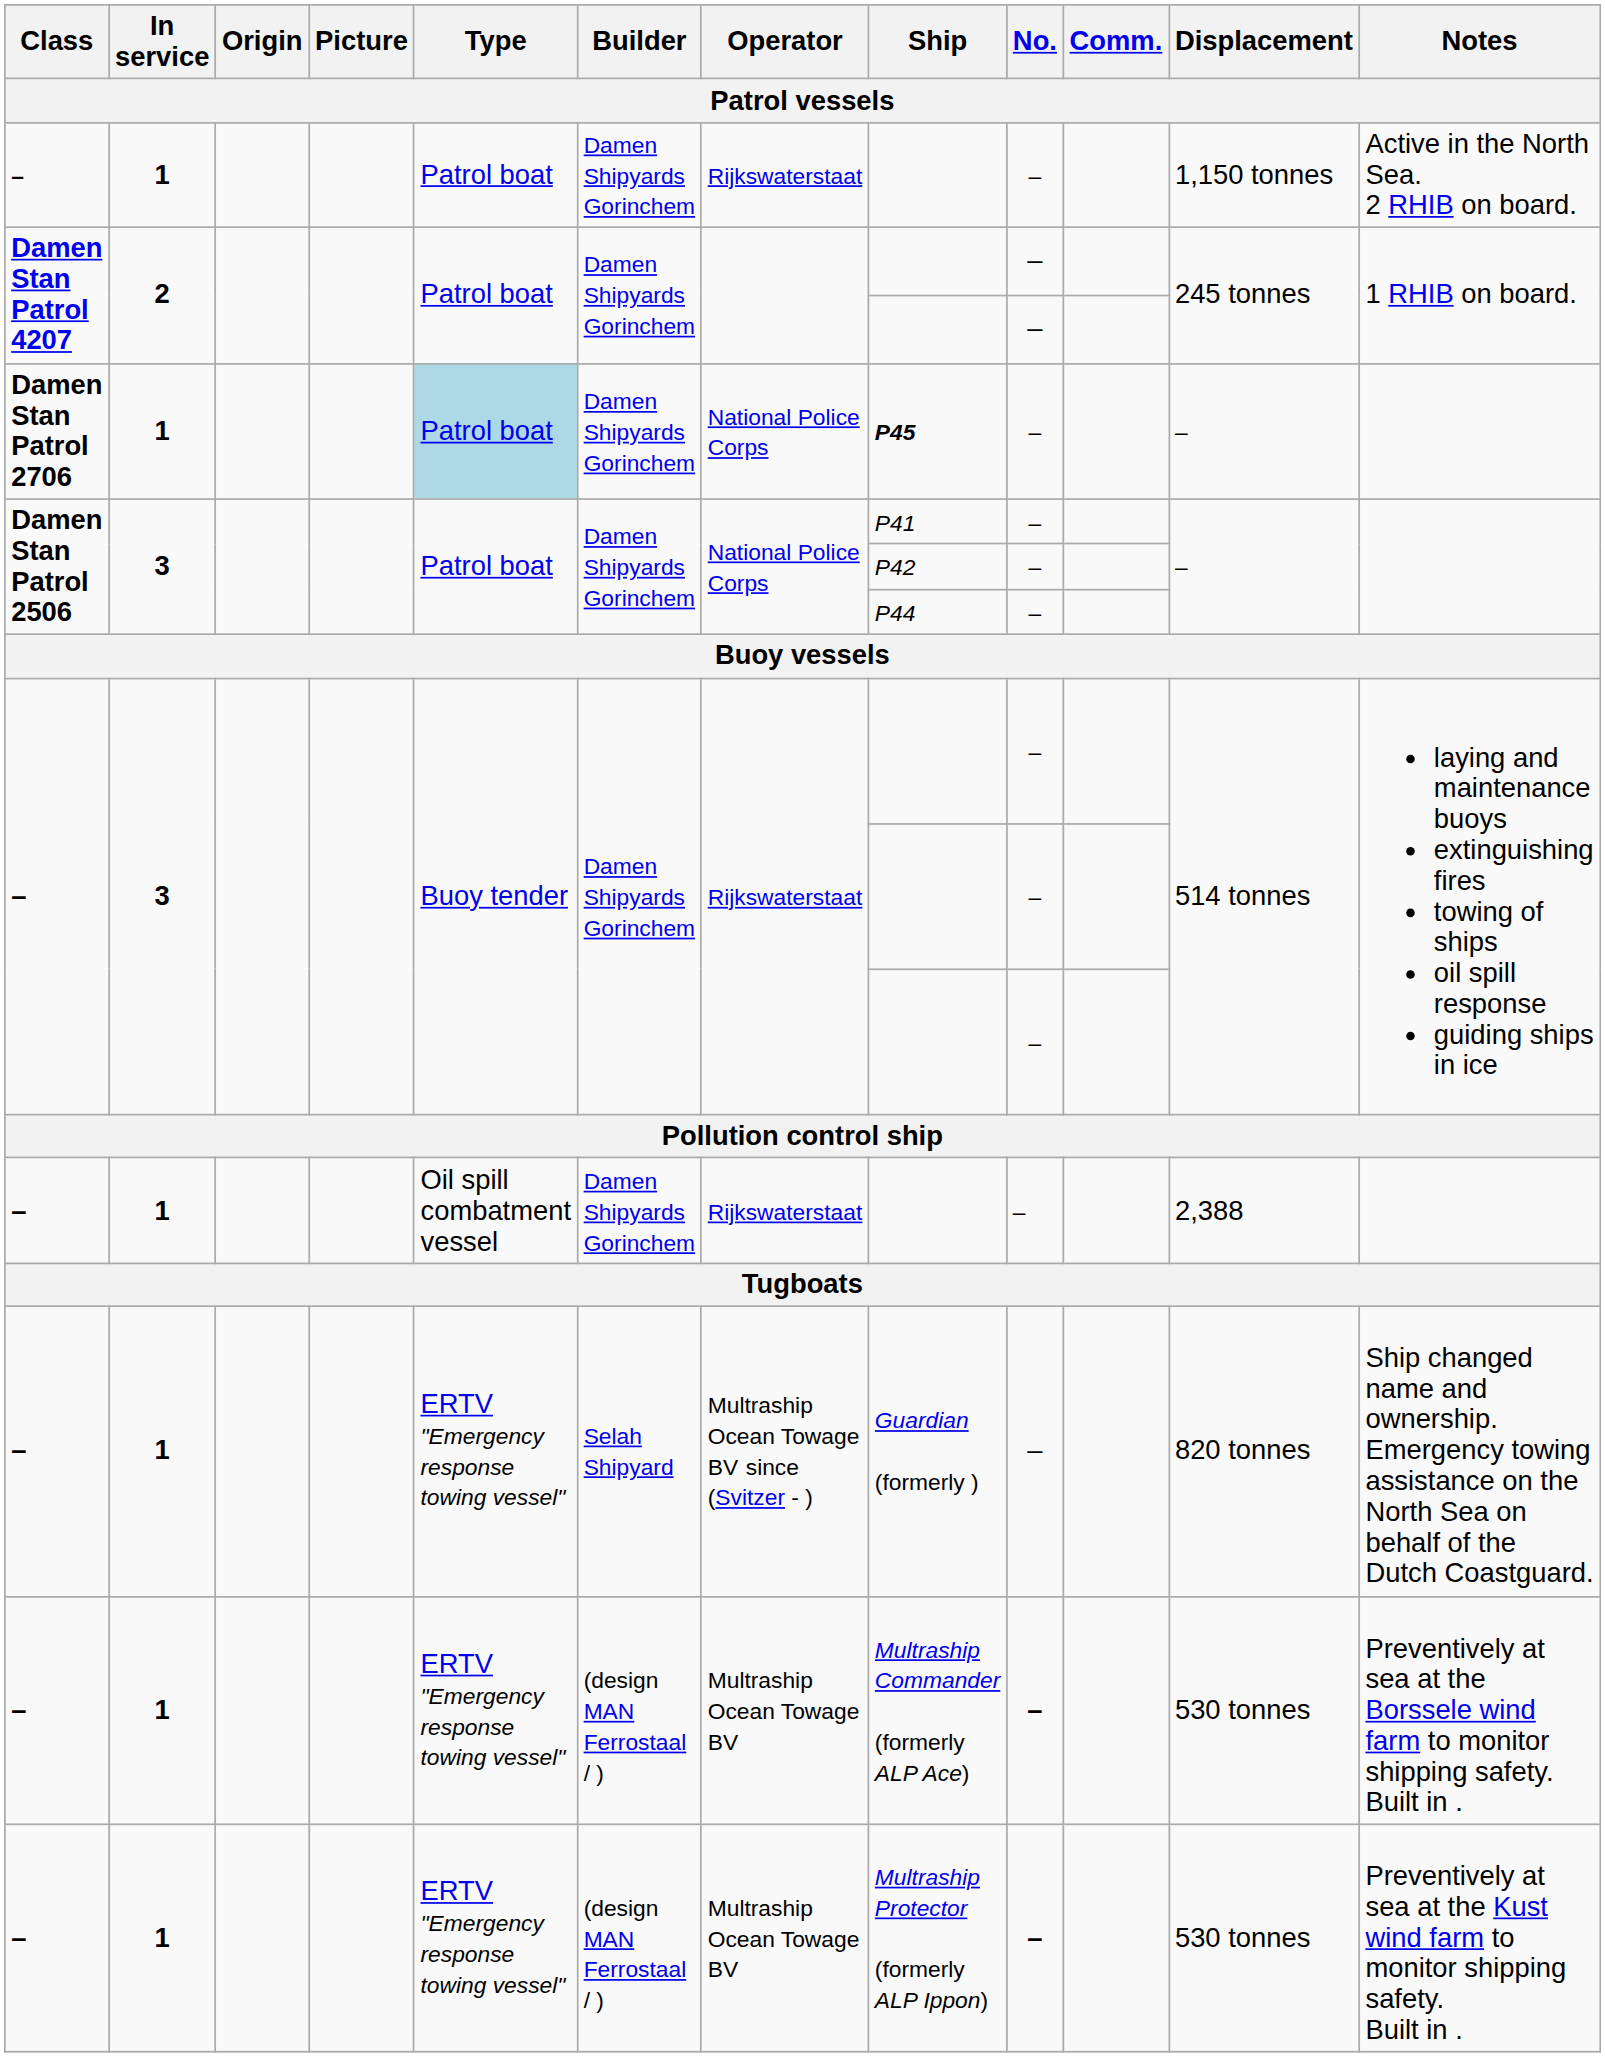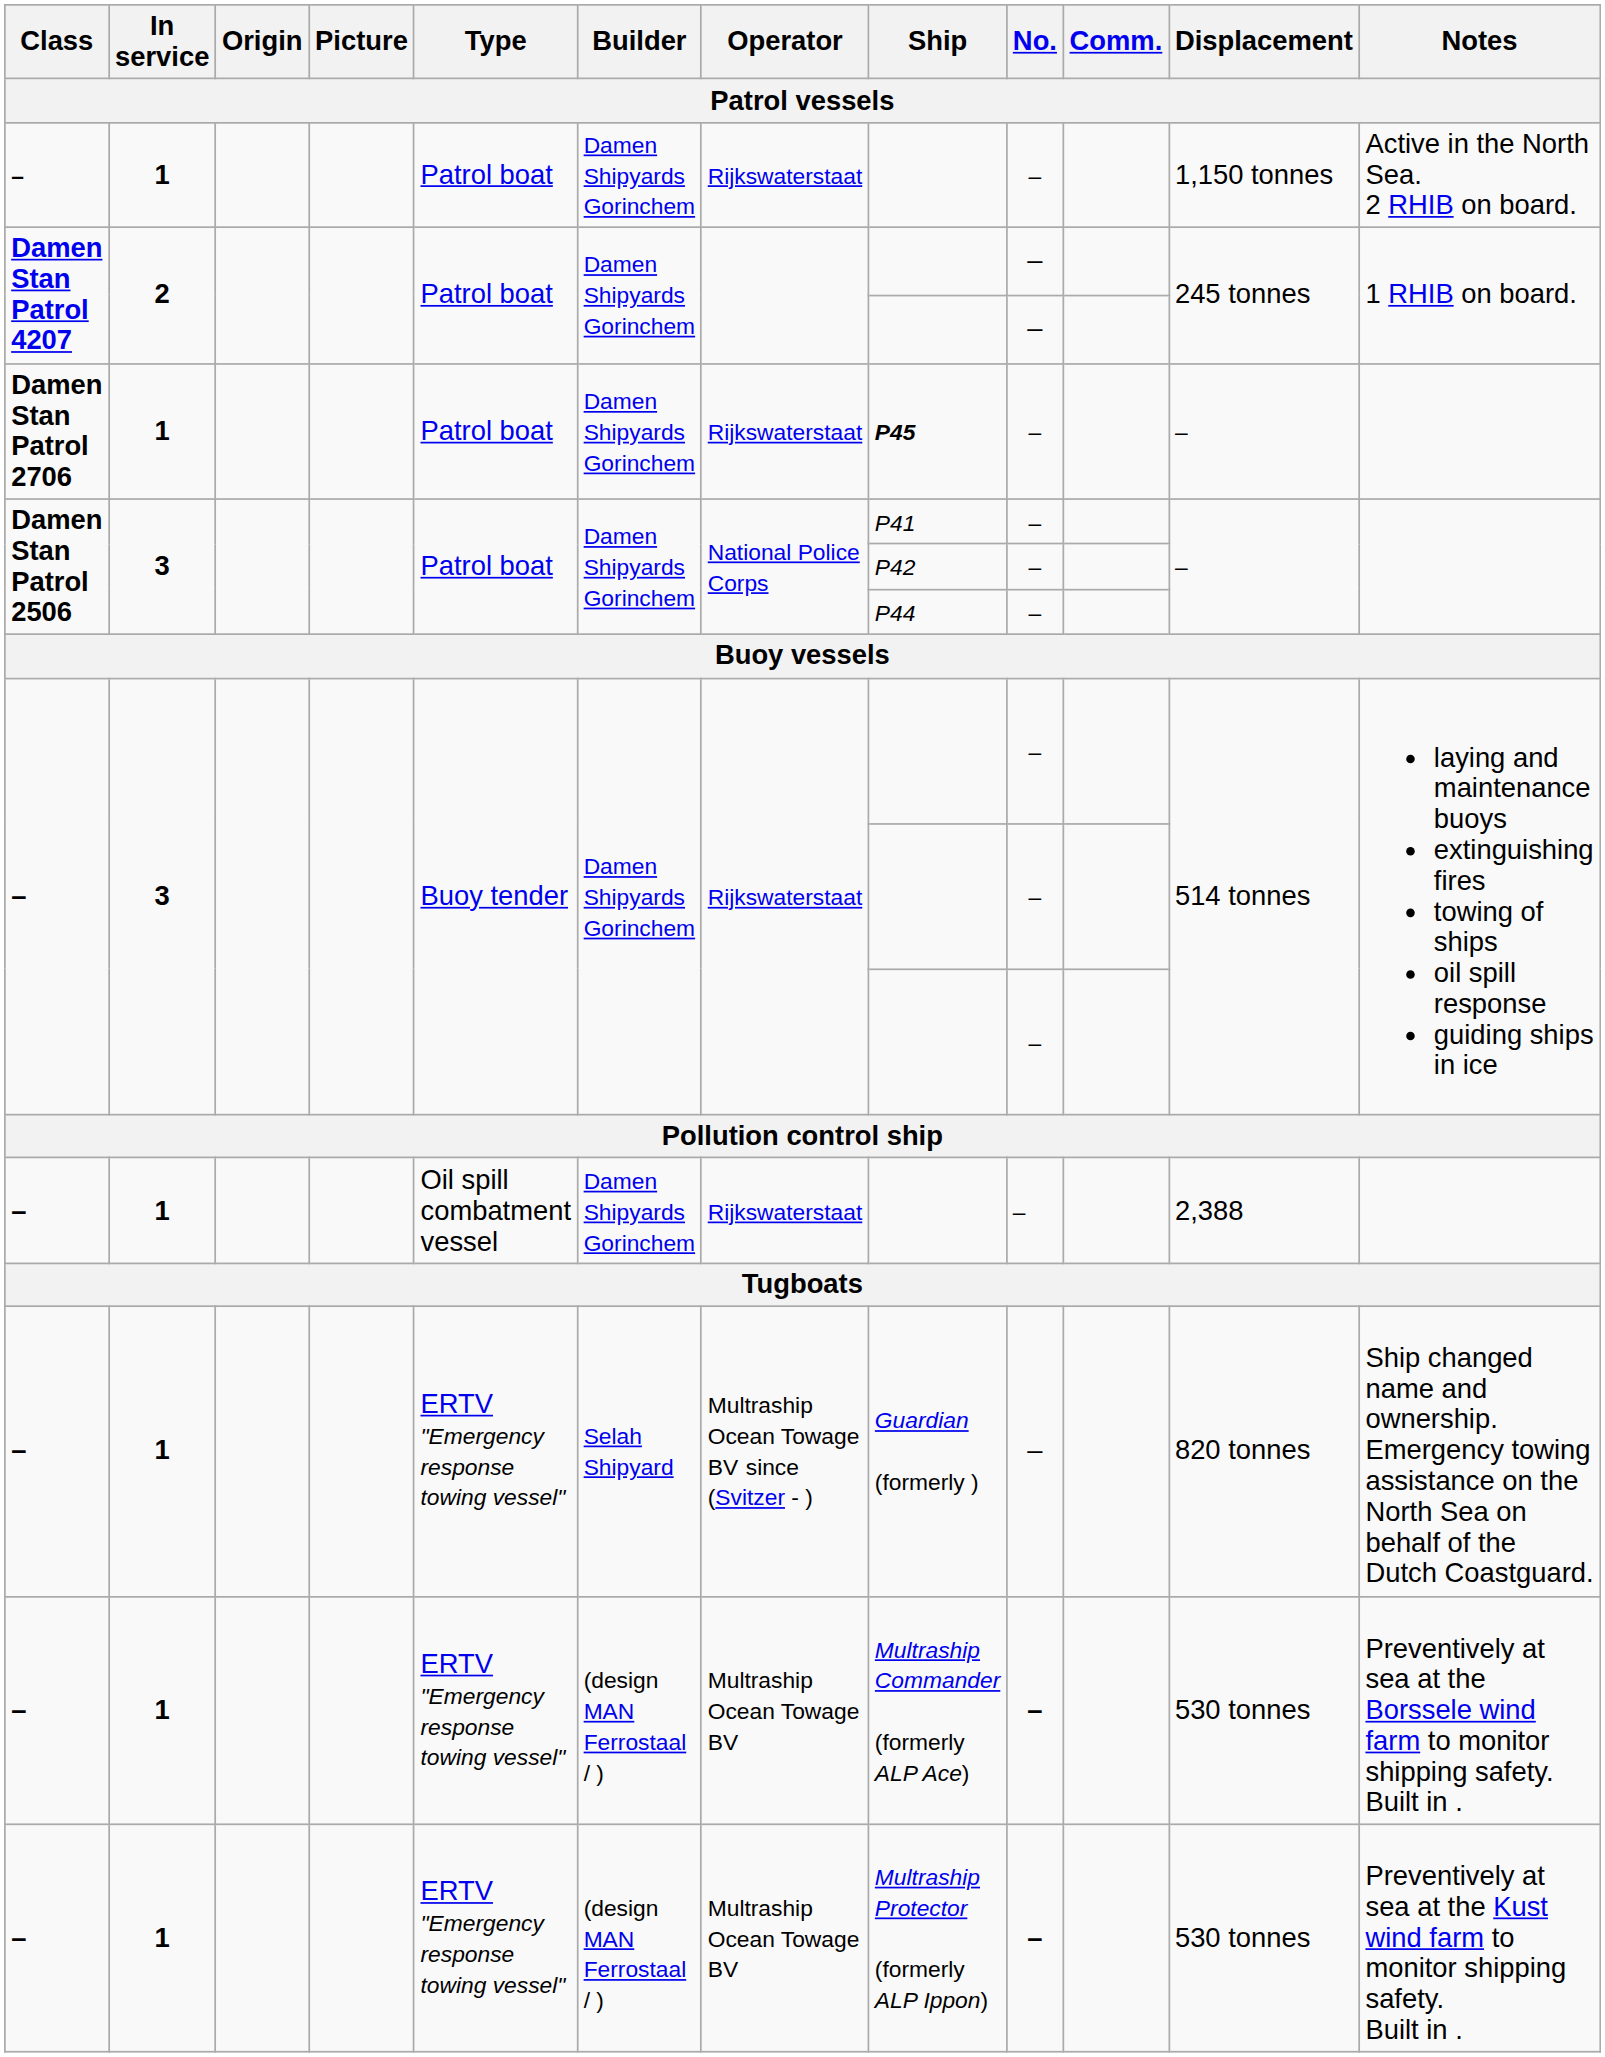Damen Stan Patrol 2706 | Type: lightblue background -> no background
Damen Stan Patrol 2706 | Operator: National Police Corps -> Rijkswaterstaat
